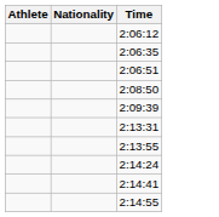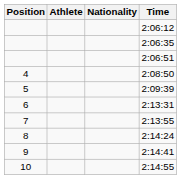+ column: Position | 4 | 5 | 6 | 7 | 8 | 9 | 10
